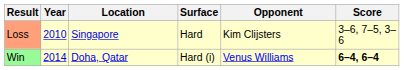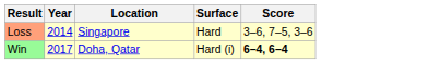- column: Opponent | Kim Clijsters | Venus Williams
Loss | Year: 2010 -> 2014
Win | Year: 2014 -> 2017
